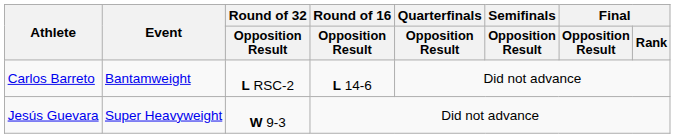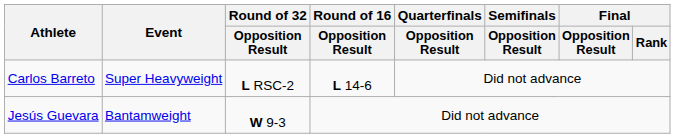Carlos Barreto | Event: Bantamweight -> Super Heavyweight
Jesús Guevara | Event: Super Heavyweight -> Bantamweight
